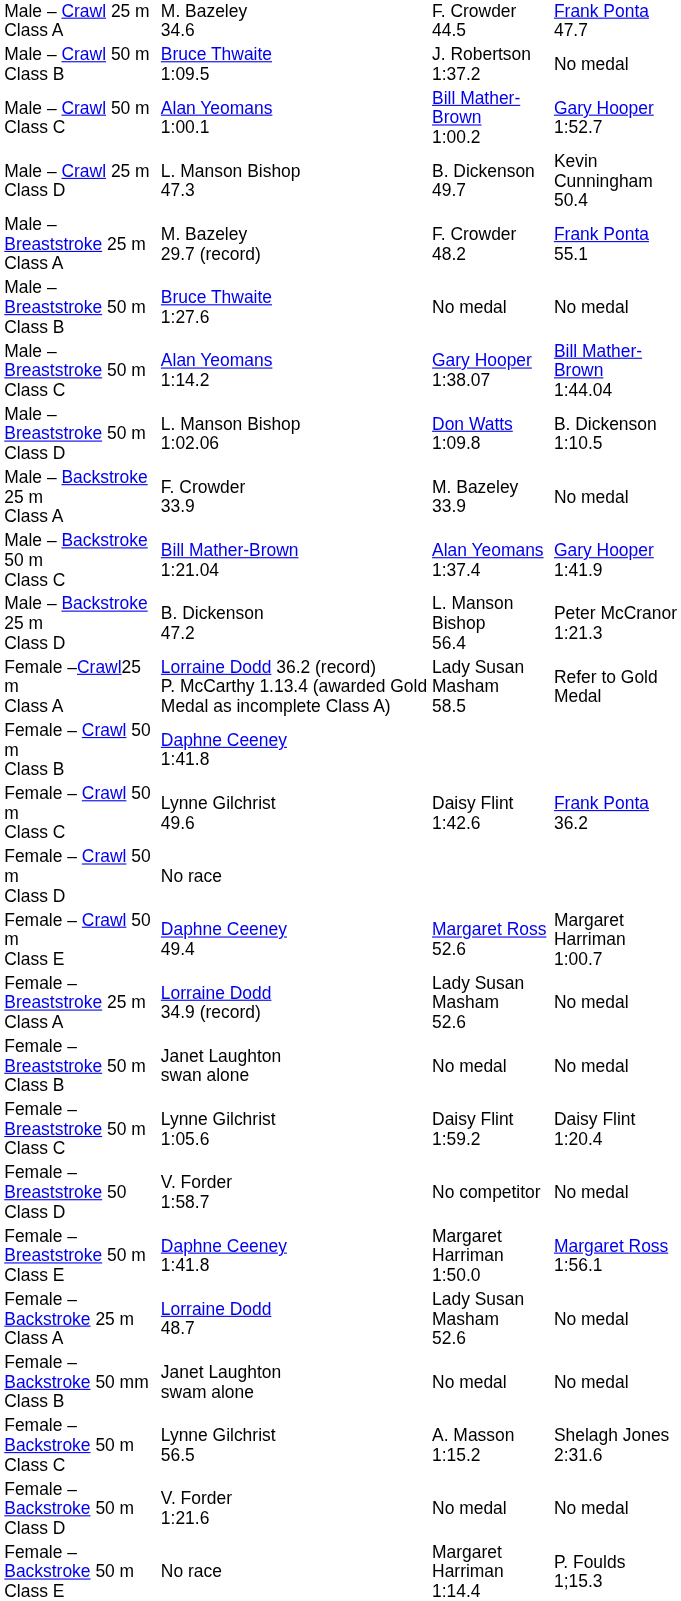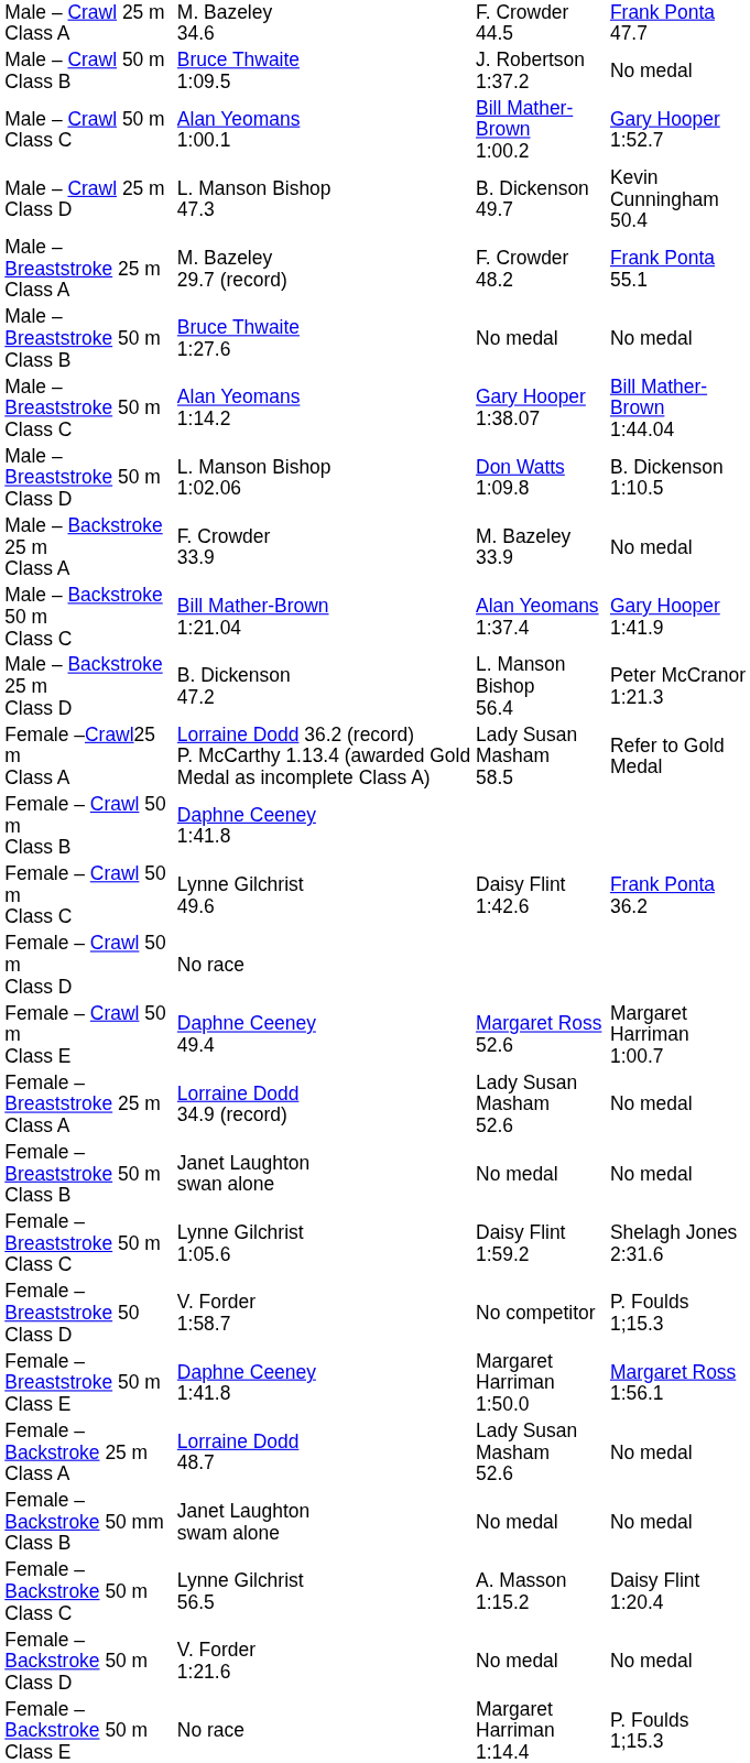Female – Breaststroke 50 m Class C | column 4: Daisy Flint 1:20.4 -> Shelagh Jones 2:31.6
Female – Breaststroke 50 Class D | column 4: No medal -> P. Foulds 1;15.3
Female – Backstroke 50 m Class C | column 4: Shelagh Jones 2:31.6 -> Daisy Flint 1:20.4
